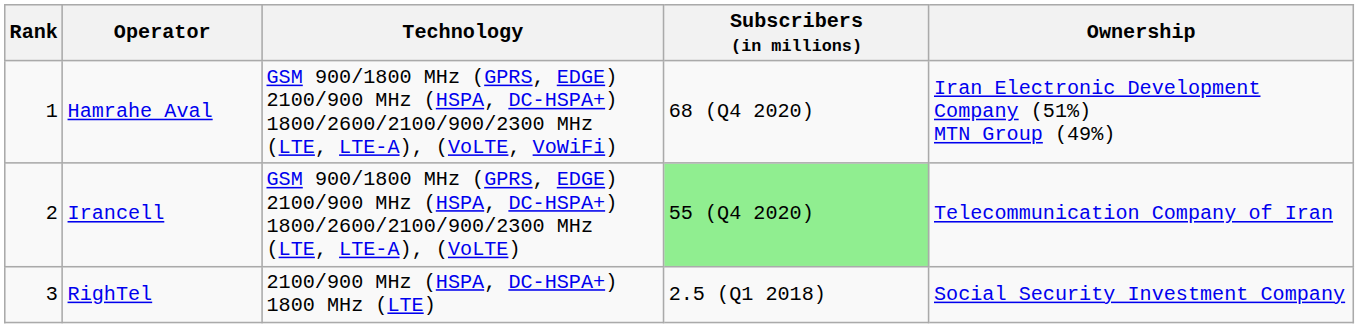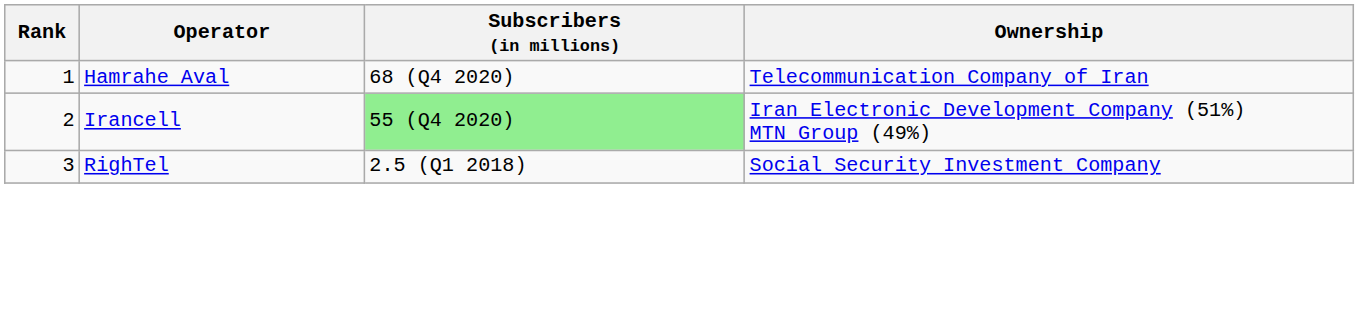- column: Technology | GSM 900/1800 MHz (GPRS, EDGE) 2100/900 MHz (HSPA, DC-HSPA+) 1800/2600/2100/900/2300 MHz (LTE, LTE-A), (VoLTE, VoWiFi) | GSM 900/1800 MHz (GPRS, EDGE) 2100/900 MHz (HSPA, DC-HSPA+) 1800/2600/2100/900/2300 MHz (LTE, LTE-A), (VoLTE) | 2100/900 MHz (HSPA, DC-HSPA+) 1800 MHz (LTE)
Hamrahe Aval | Ownership: Iran Electronic Development Company (51%) MTN Group (49%) -> Telecommunication Company of Iran
Irancell | Ownership: Telecommunication Company of Iran -> Iran Electronic Development Company (51%) MTN Group (49%)
